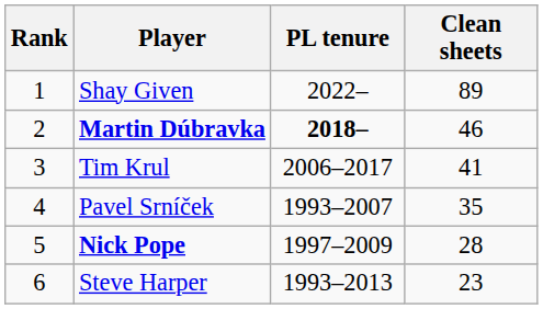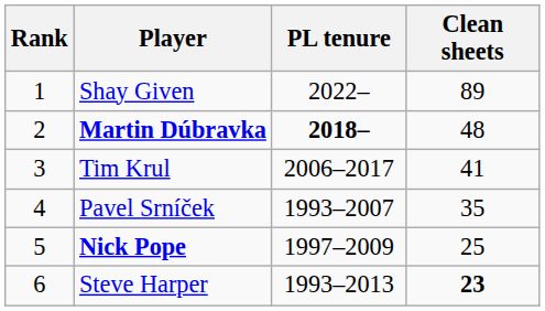Martin Dúbravka | Clean sheets: 46 -> 48
Nick Pope | Clean sheets: 28 -> 25
Steve Harper | Clean sheets: normal -> bold
